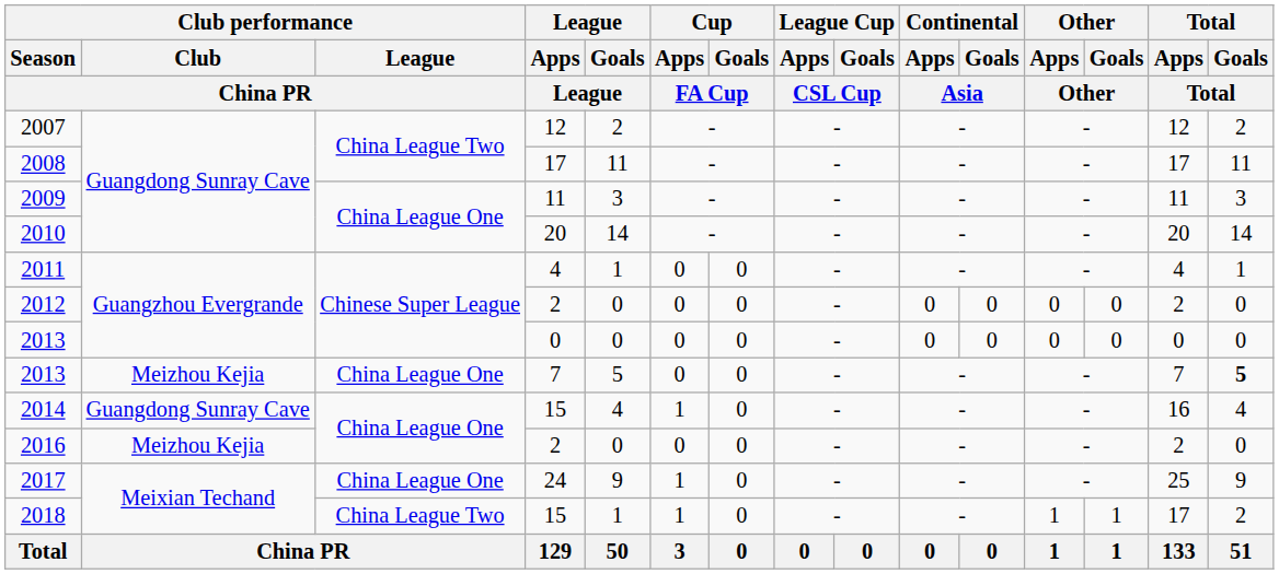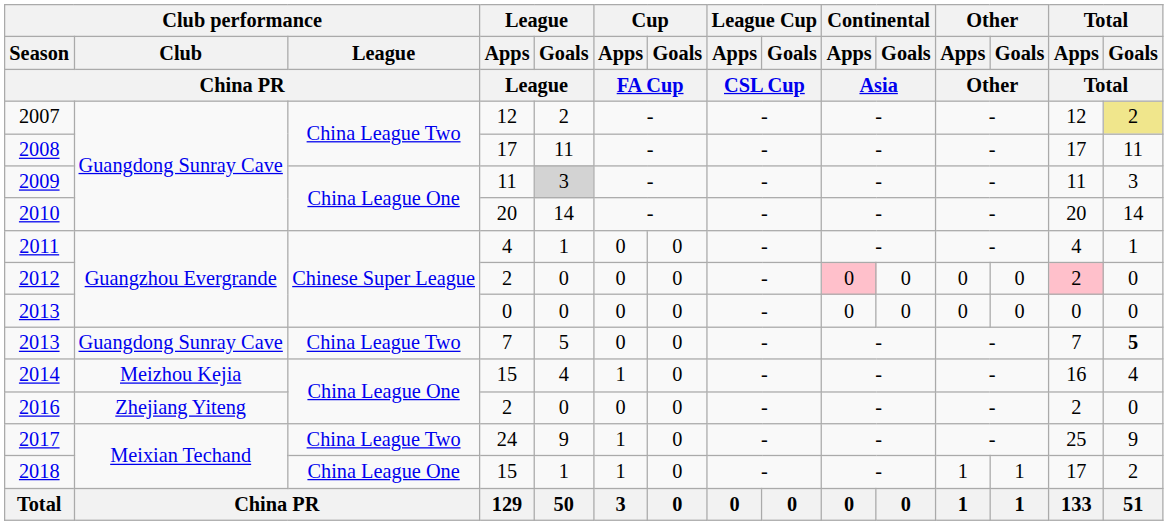2007 | Total / Goals / Total: no background -> khaki background
2009 | League / Goals / League: no background -> lightgrey background
2012 | Continental / Apps / Asia: no background -> pink background
2012 | Total / Apps / Total: no background -> pink background
2013 / 7 | Club performance / Club / China PR: Meizhou Kejia -> Guangdong Sunray Cave
2013 / 7 | Club performance / League / China PR: China League One -> China League Two
2014 | Club performance / Club / China PR: Guangdong Sunray Cave -> Meizhou Kejia
2016 | Club performance / Club / China PR: Meizhou Kejia -> Zhejiang Yiteng
2017 | Club performance / League / China PR: China League One -> China League Two
2018 | Club performance / League / China PR: China League Two -> China League One
